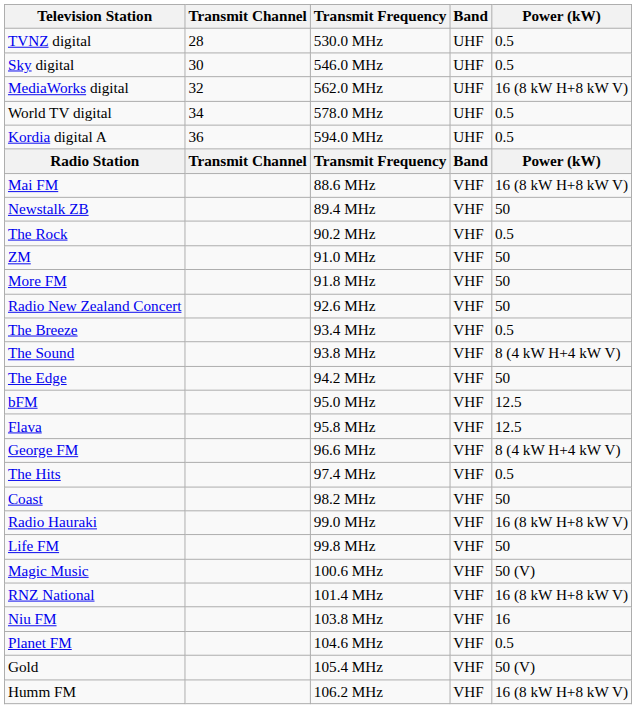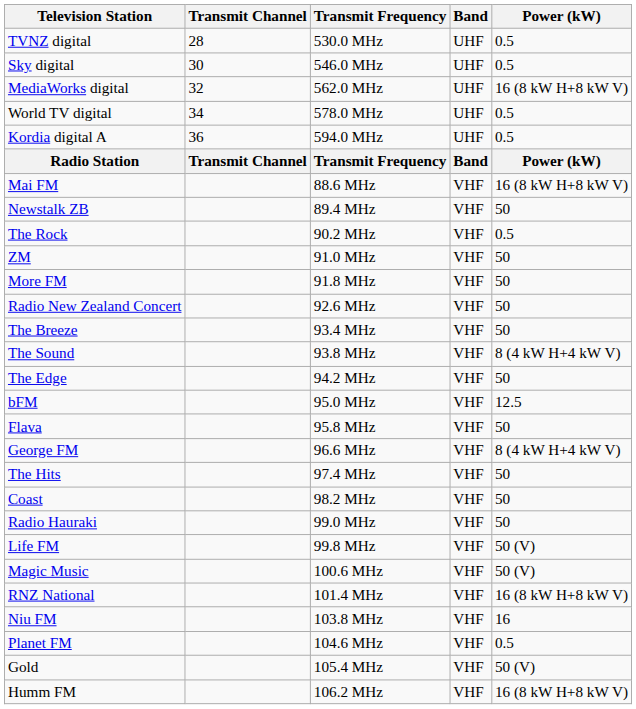The Breeze | Power (kW): 0.5 -> 50
Flava | Power (kW): 12.5 -> 50
The Hits | Power (kW): 0.5 -> 50
Radio Hauraki | Power (kW): 16 (8 kW H+8 kW V) -> 50
Life FM | Power (kW): 50 -> 50 (V)
